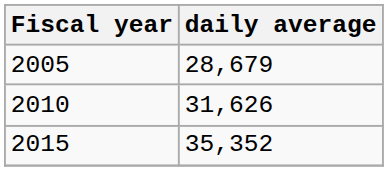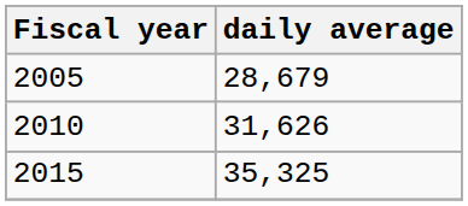2015 | daily average: 35,352 -> 35,325
